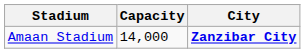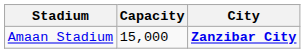Amaan Stadium | Capacity: 14,000 -> 15,000
